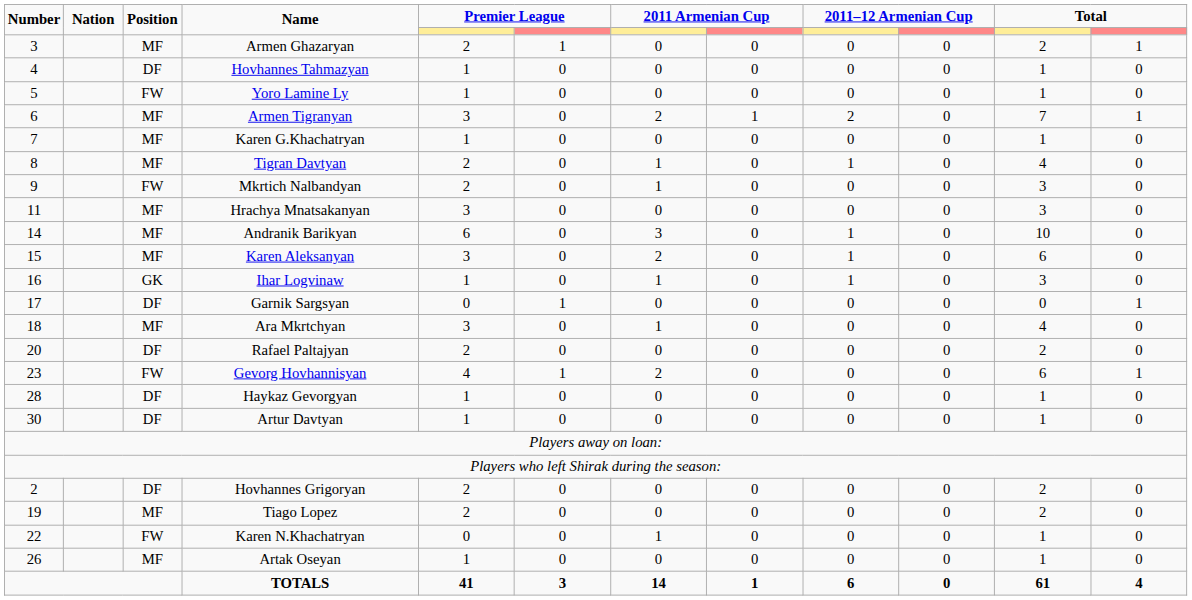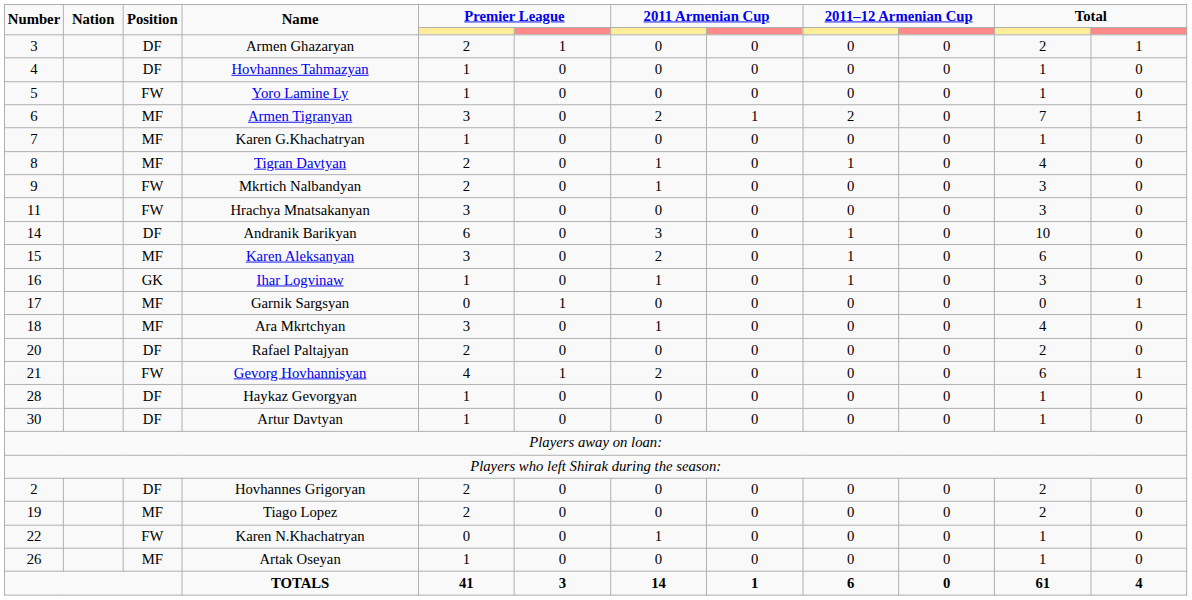Armen Ghazaryan | Position: MF -> DF
Hrachya Mnatsakanyan | Position: MF -> FW
Andranik Barikyan | Position: MF -> DF
Garnik Sargsyan | Position: DF -> MF
Gevorg Hovhannisyan | Number: 23 -> 21
